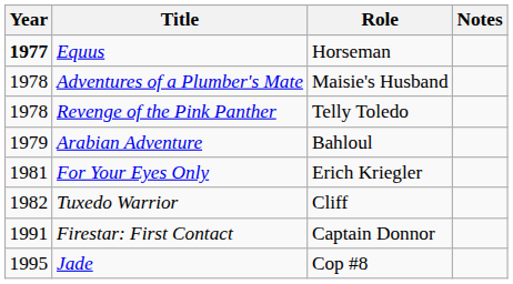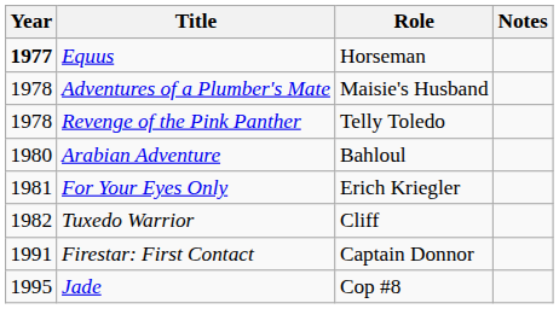Arabian Adventure | Year: 1979 -> 1980
